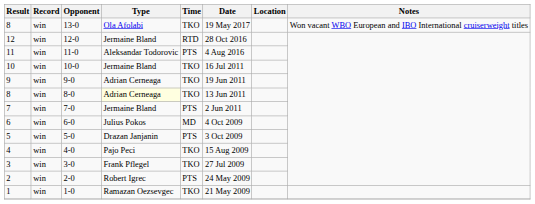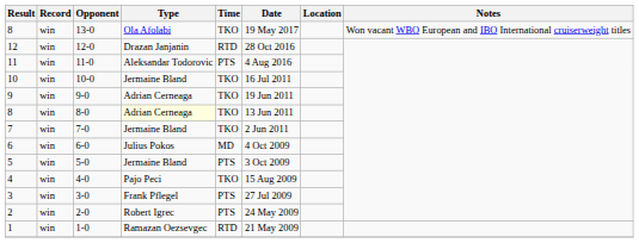12-0 | Type: Jermaine Bland -> Drazan Janjanin
7-0 | Time: PTS -> TKO
5-0 | Type: Drazan Janjanin -> Jermaine Bland
3-0 | Time: TKO -> PTS
1-0 | Time: TKO -> RTD
